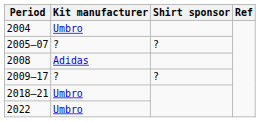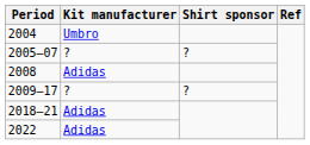2018–21 | Kit manufacturer: Umbro -> Adidas
2022 | Kit manufacturer: Umbro -> Adidas
